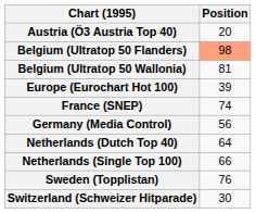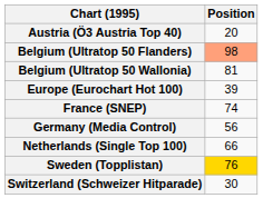- row: Netherlands (Dutch Top 40) | 64
Sweden (Topplistan) | Position: no background -> gold background
